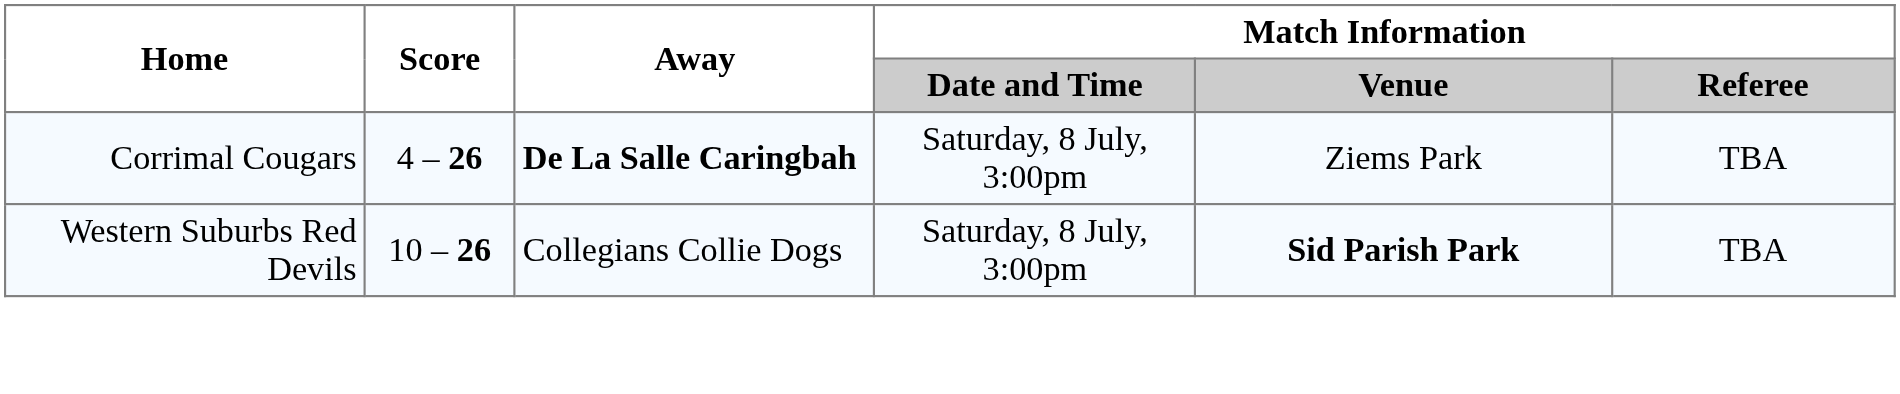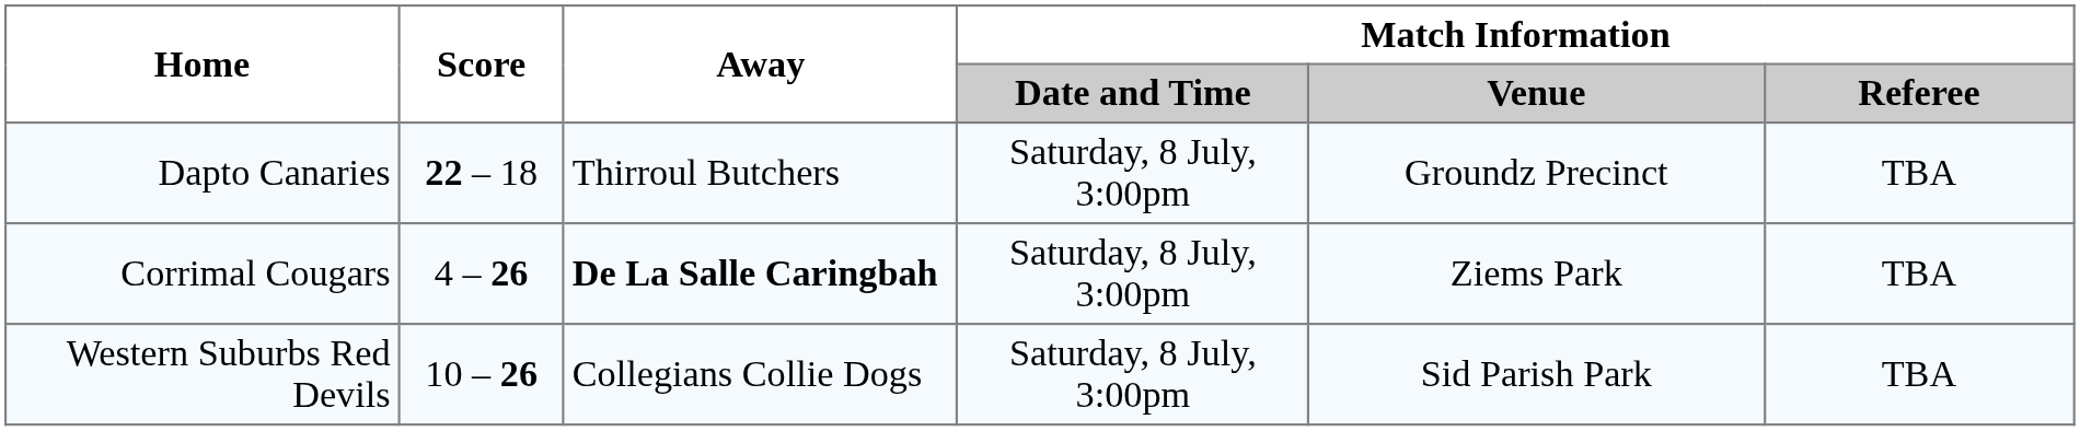+ row: Dapto Canaries | 22 – 18 | Thirroul Butchers | Saturday, 8 July, 3:00pm | Groundz Precinct | TBA
Western Suburbs Red Devils | Match Information / Venue: bold -> normal
